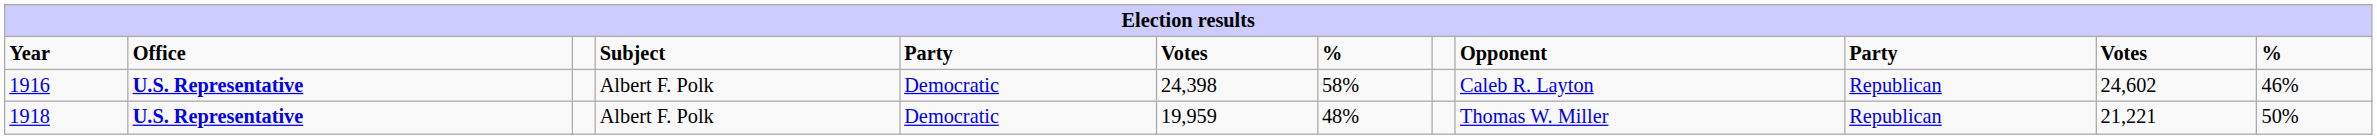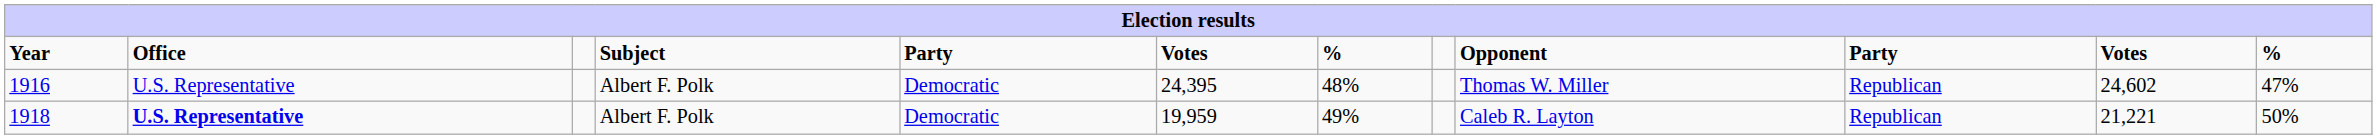1916 | Office: bold -> normal
1916 | column 6: 24,398 -> 24,395
1916 | column 7: 58% -> 48%
1916 | Opponent: Caleb R. Layton -> Thomas W. Miller
1916 | column 12: 46% -> 47%
1918 | column 7: 48% -> 49%
1918 | Opponent: Thomas W. Miller -> Caleb R. Layton
